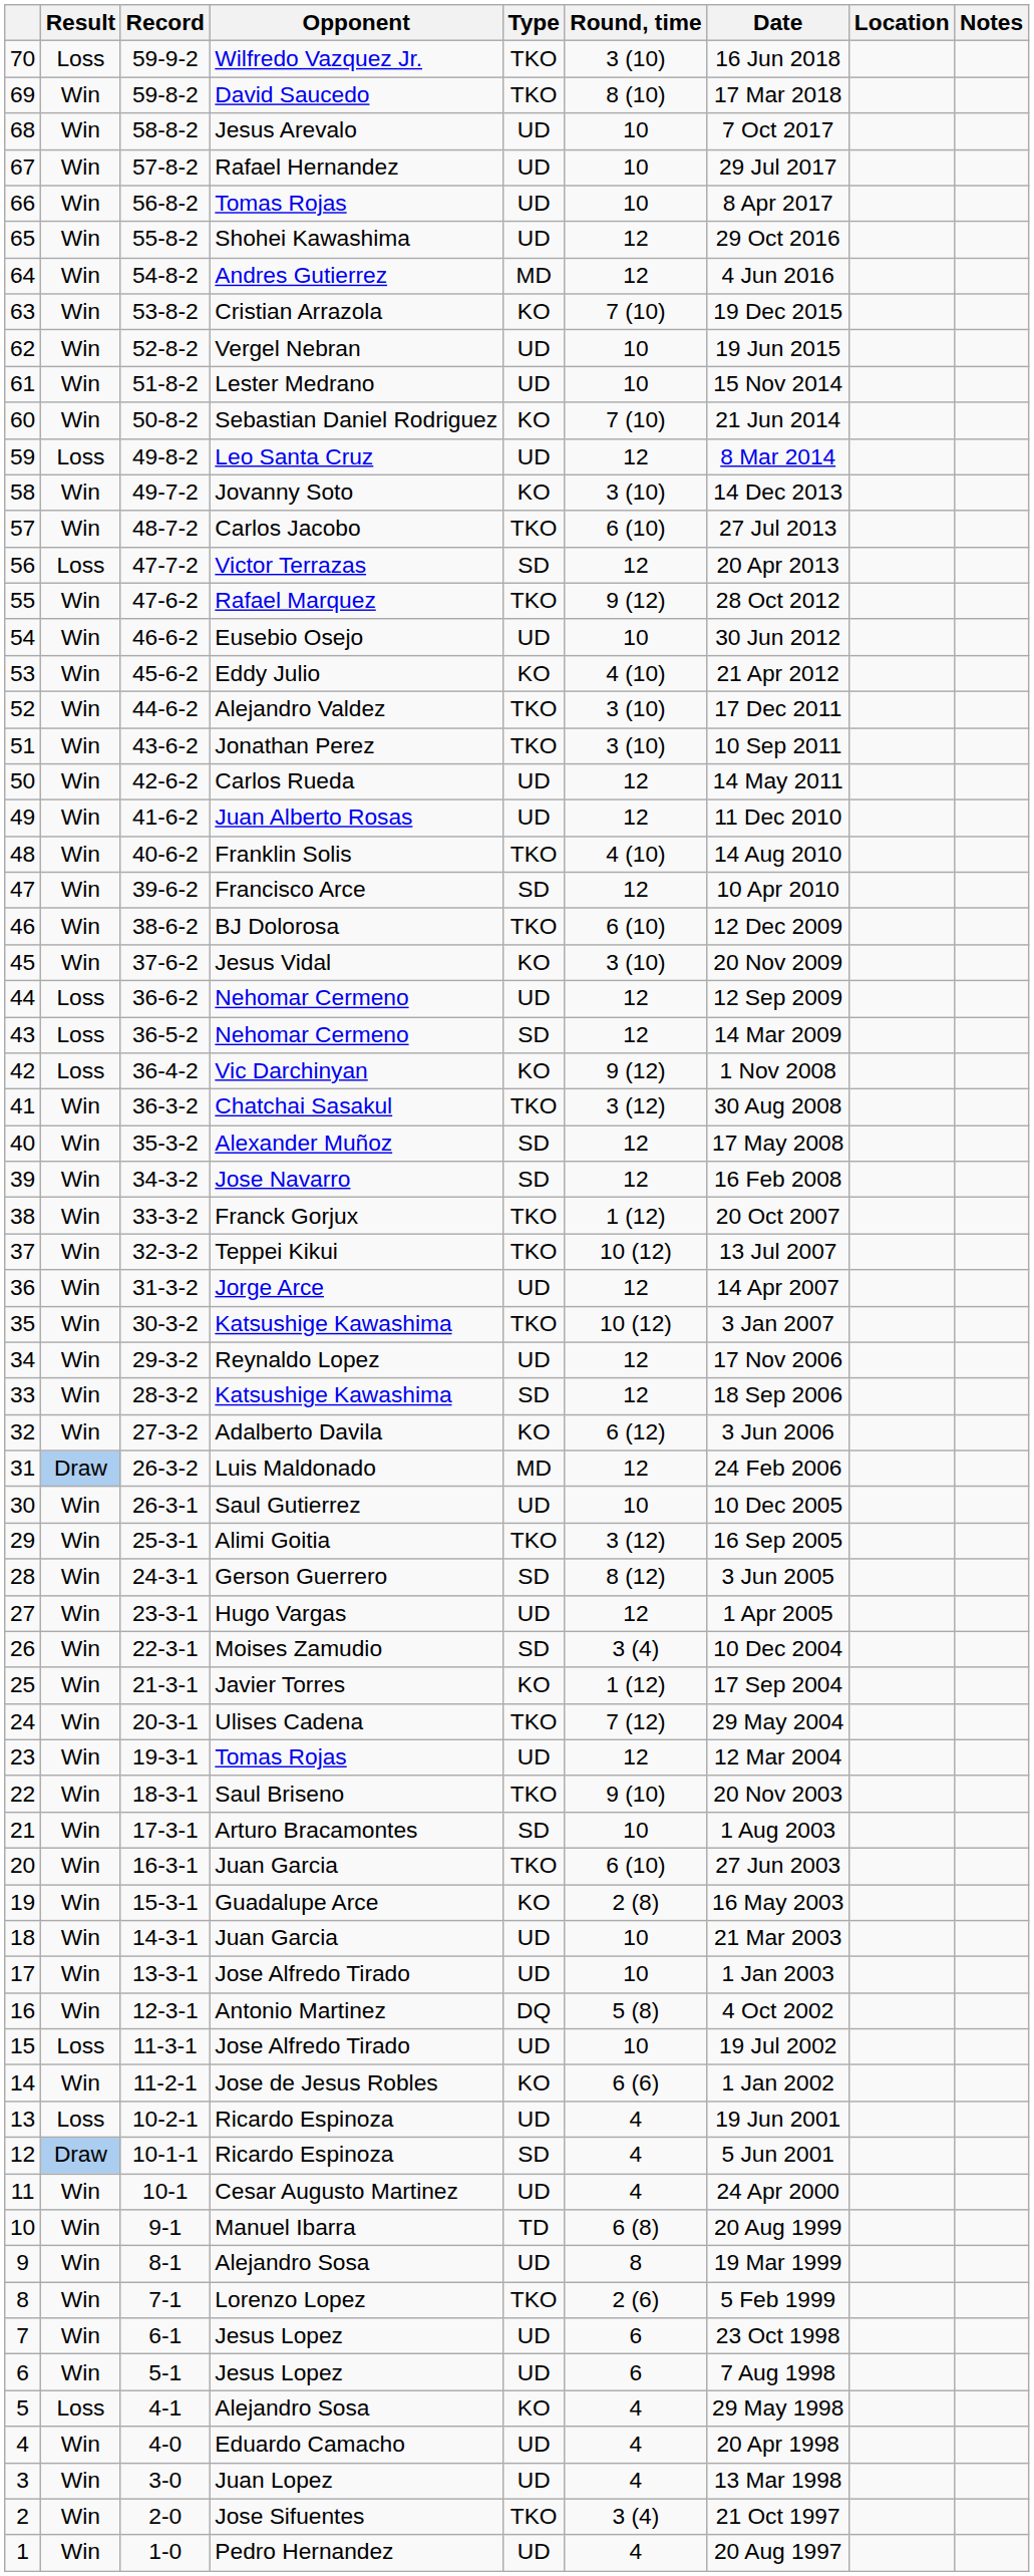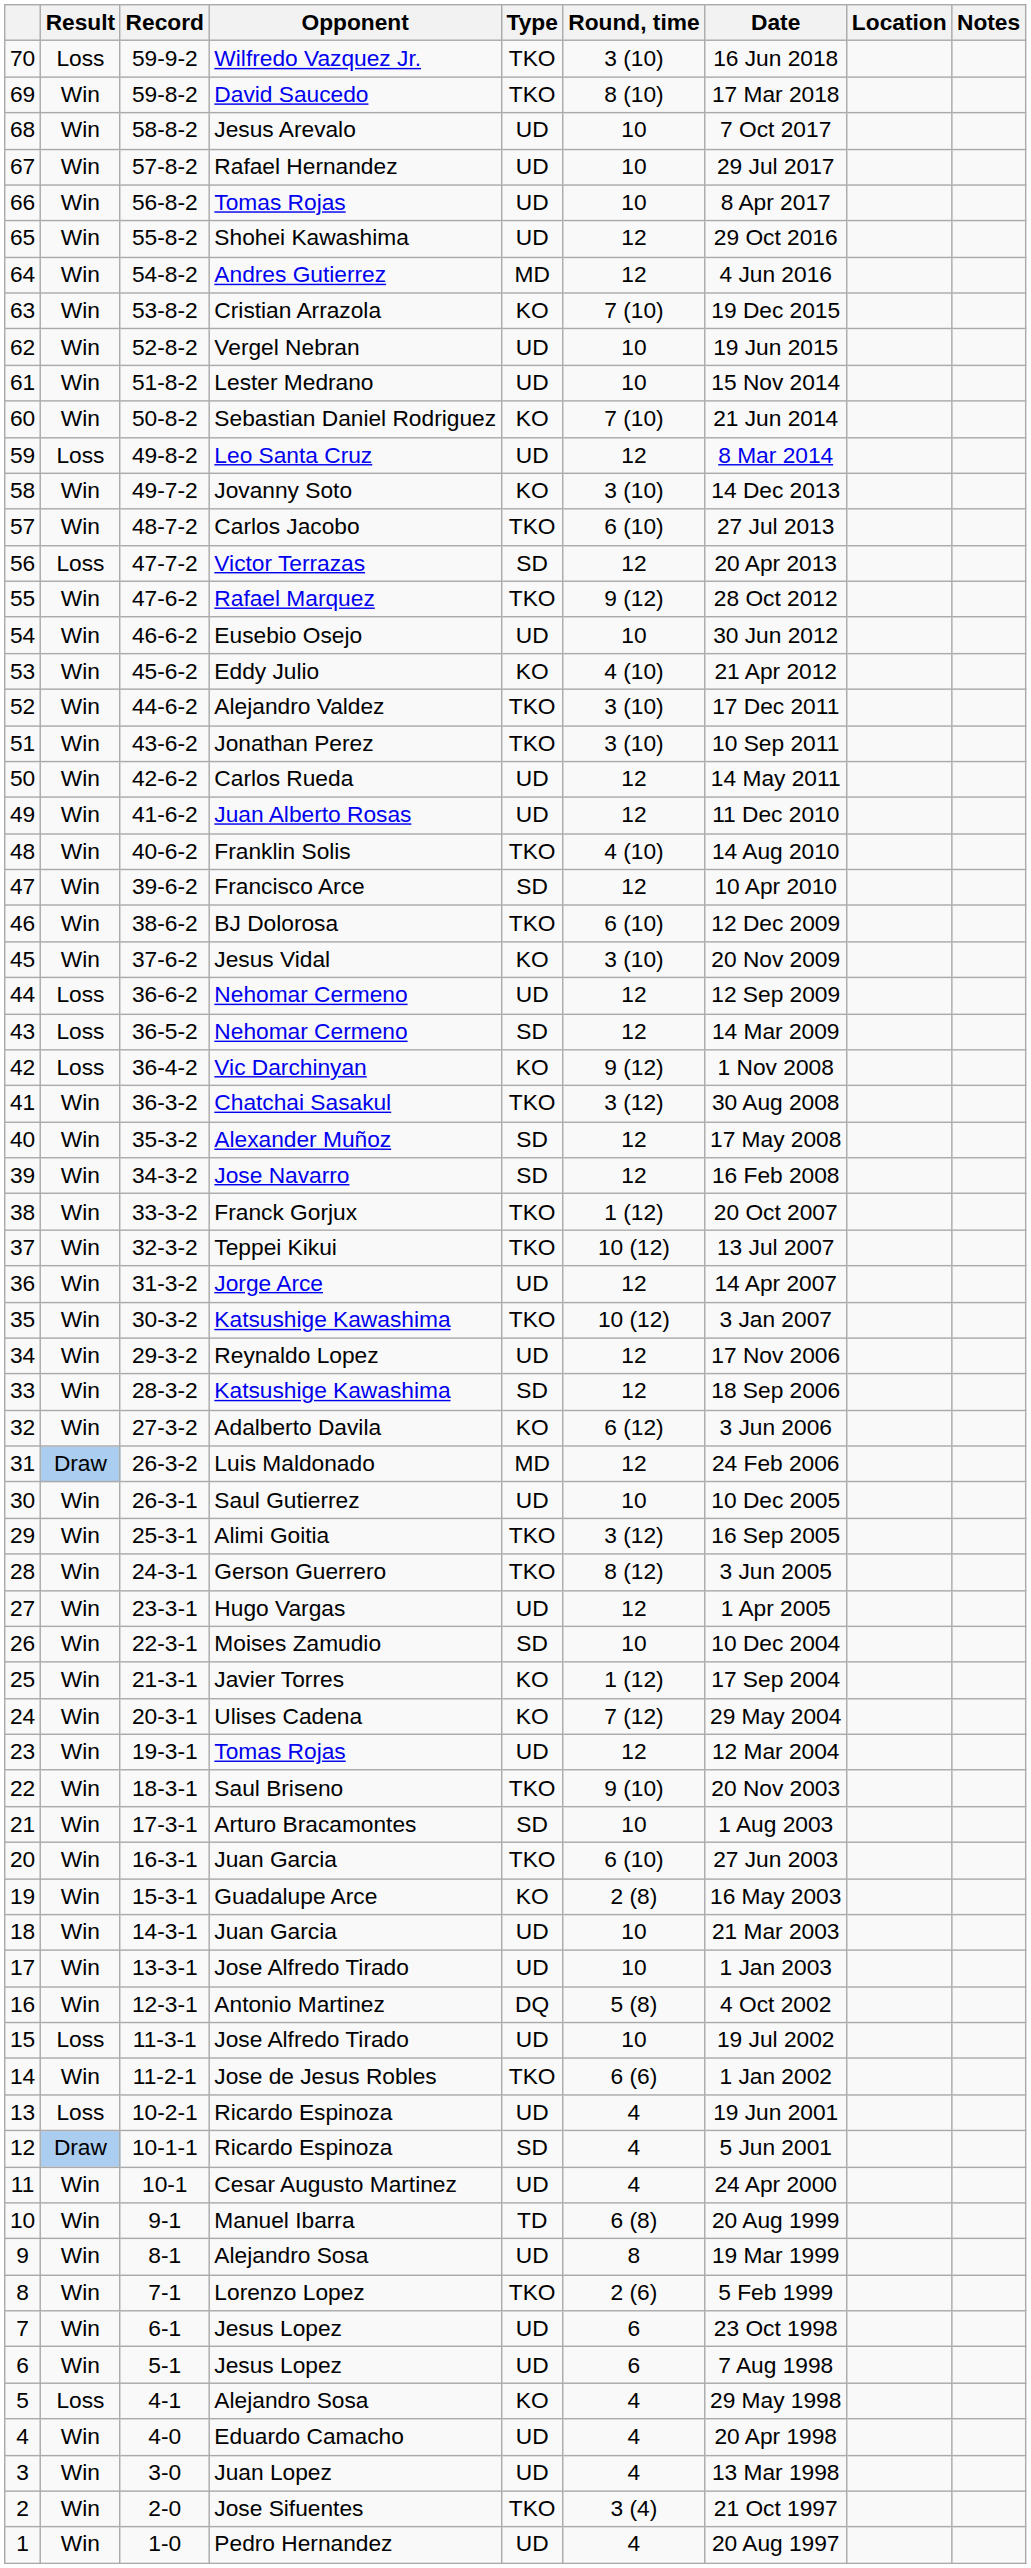28 | Type: SD -> TKO
26 | Round, time: 3 (4) -> 10
24 | Type: TKO -> KO
14 | Type: KO -> TKO
